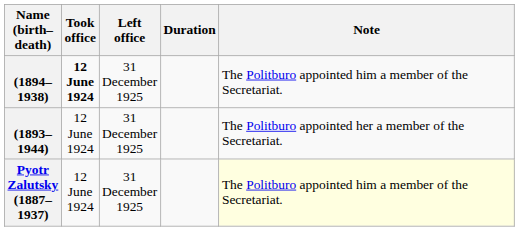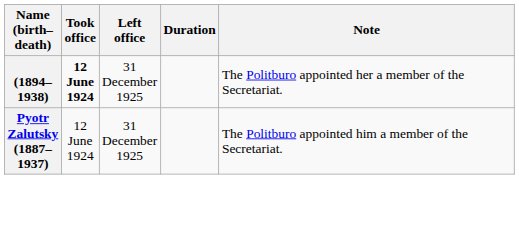(1894–1938) | Note: The Politburo appointed him a member of the Secretariat. -> The Politburo appointed her a member of the Secretariat.
- row: (1893–1944) | 12 June 1924 | 31 December 1925 | The Politburo appointed her a member of the Secretariat.
Pyotr Zalutsky (1887–1937) | Note: lightyellow background -> no background
